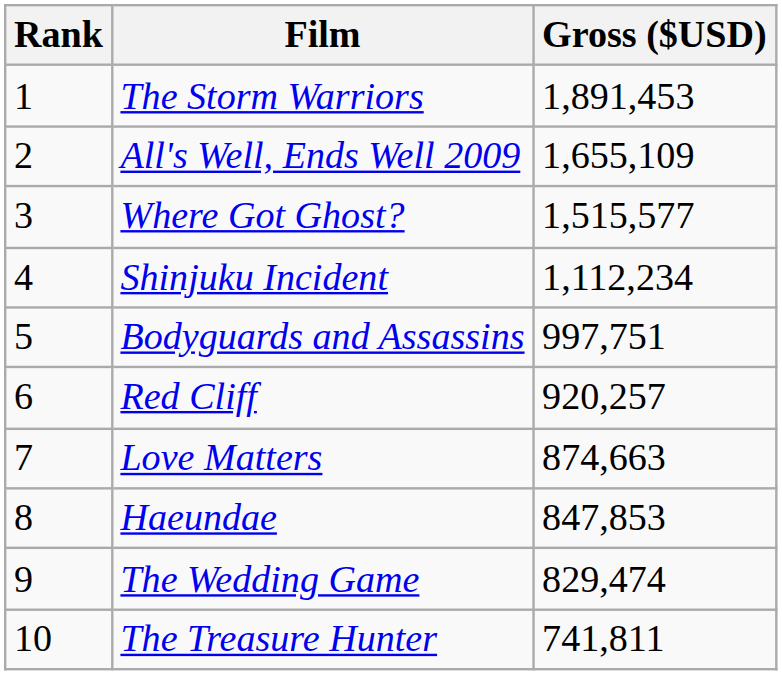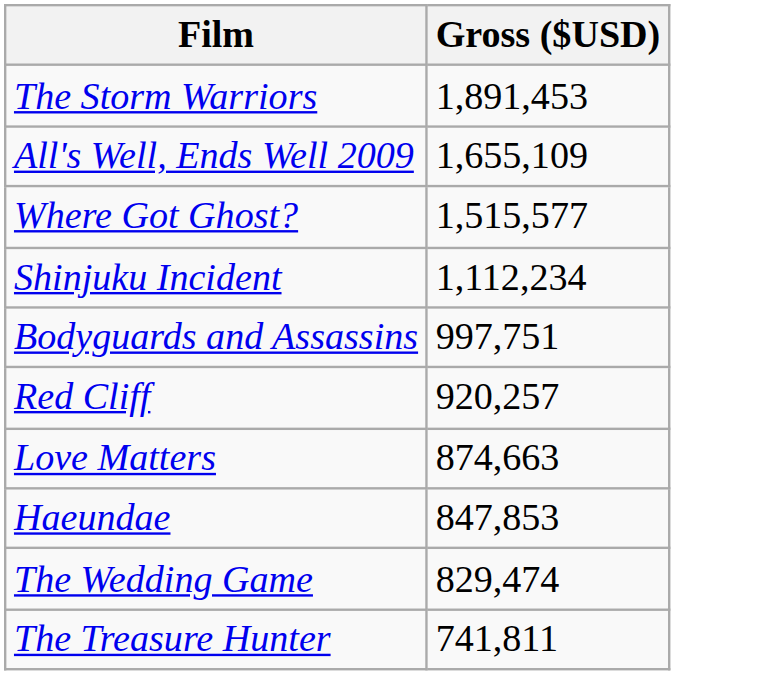- column: Rank | 1 | 2 | 3 | 4 | 5 | 6 | 7 | 8 | 9 | 10
